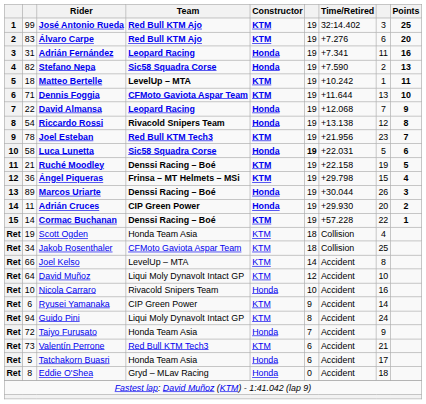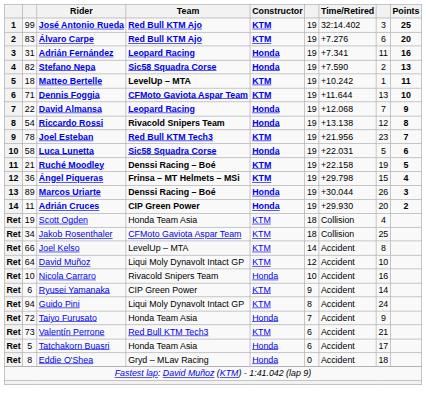Luca Lunetta | column 6: bold -> normal
- row: 15 | 14 | Cormac Buchanan | Denssi Racing – Boé | KTM | 19 | +57.228 | 22 | 1
